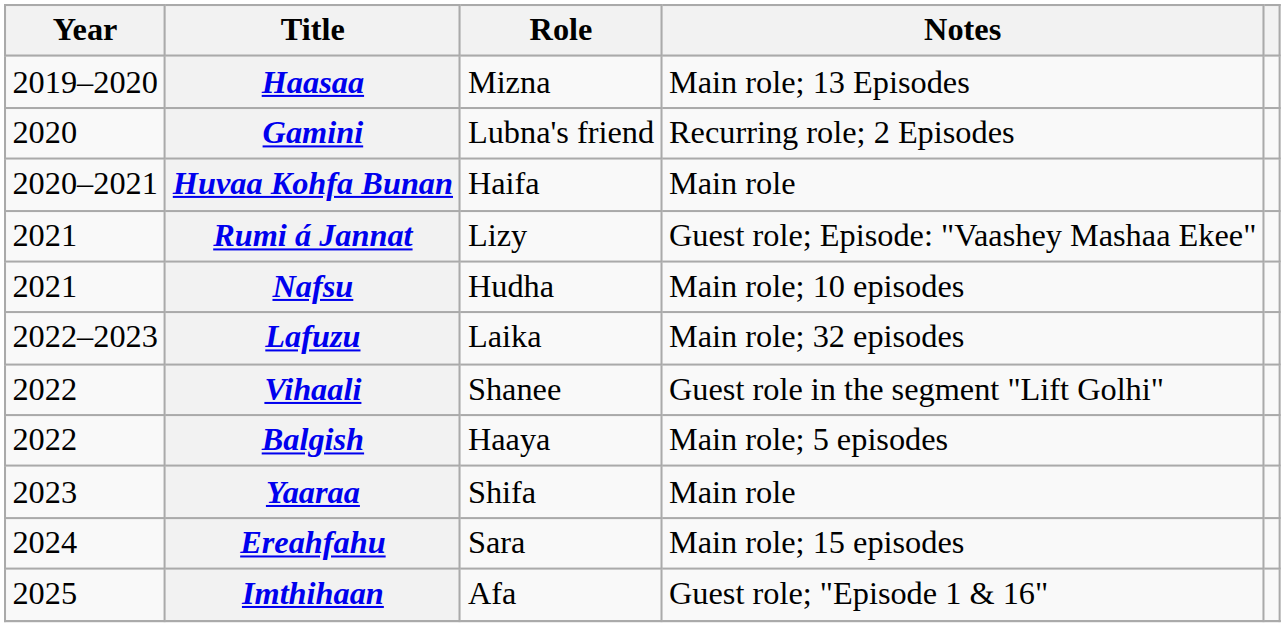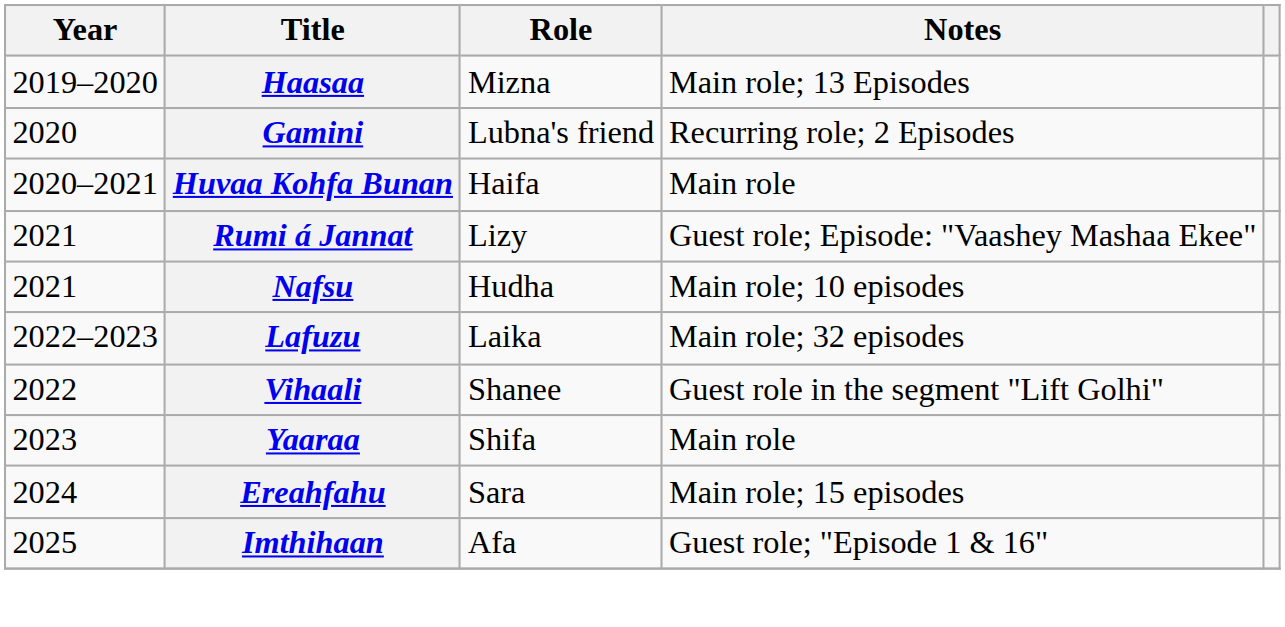- row: 2022 | Balgish | Haaya | Main role; 5 episodes
